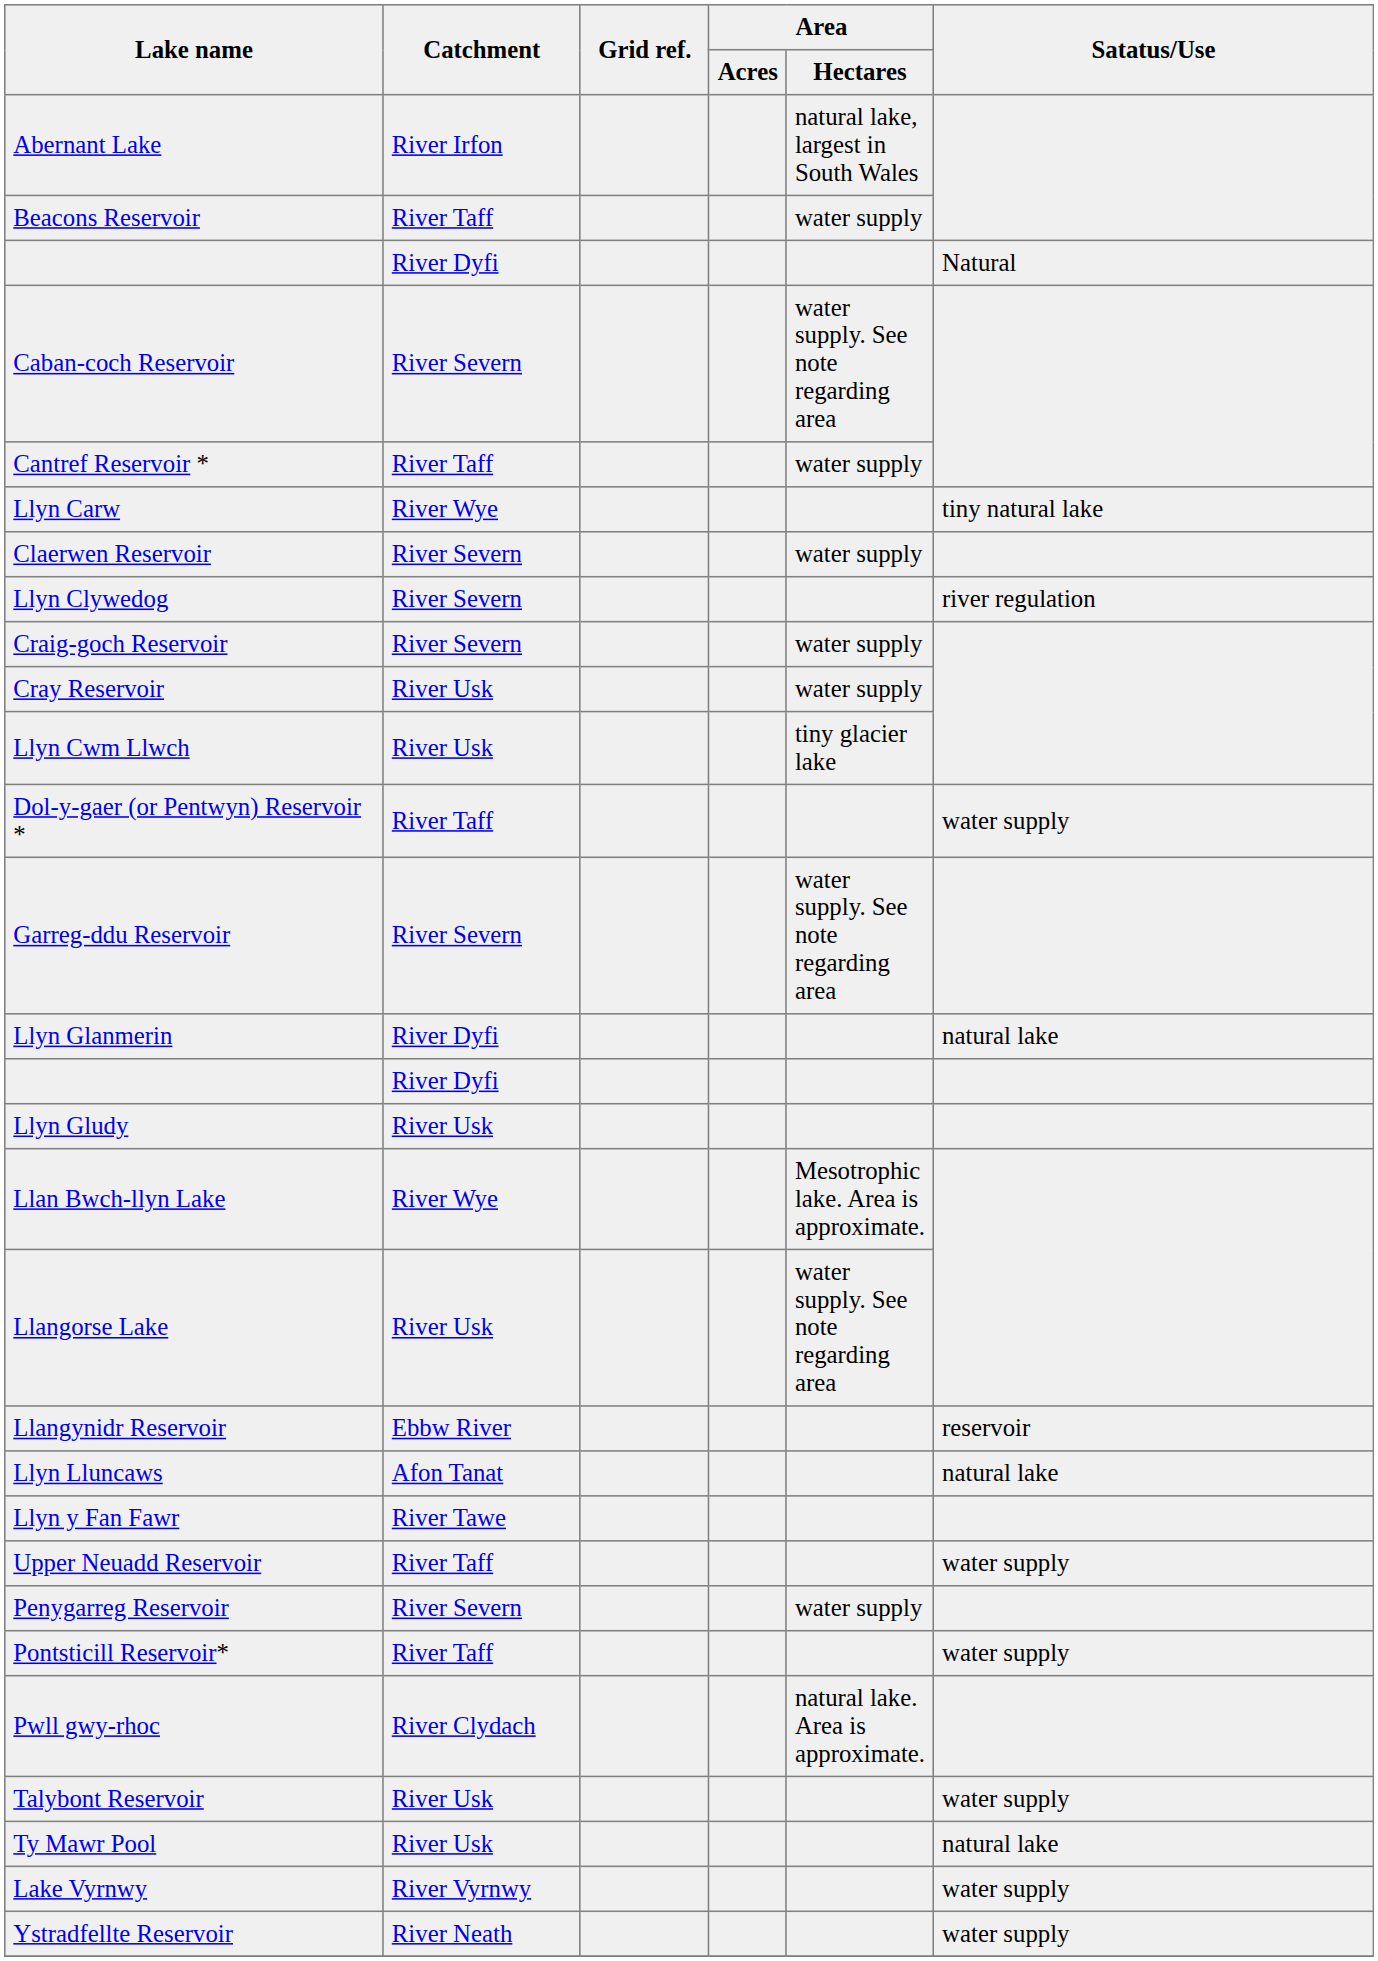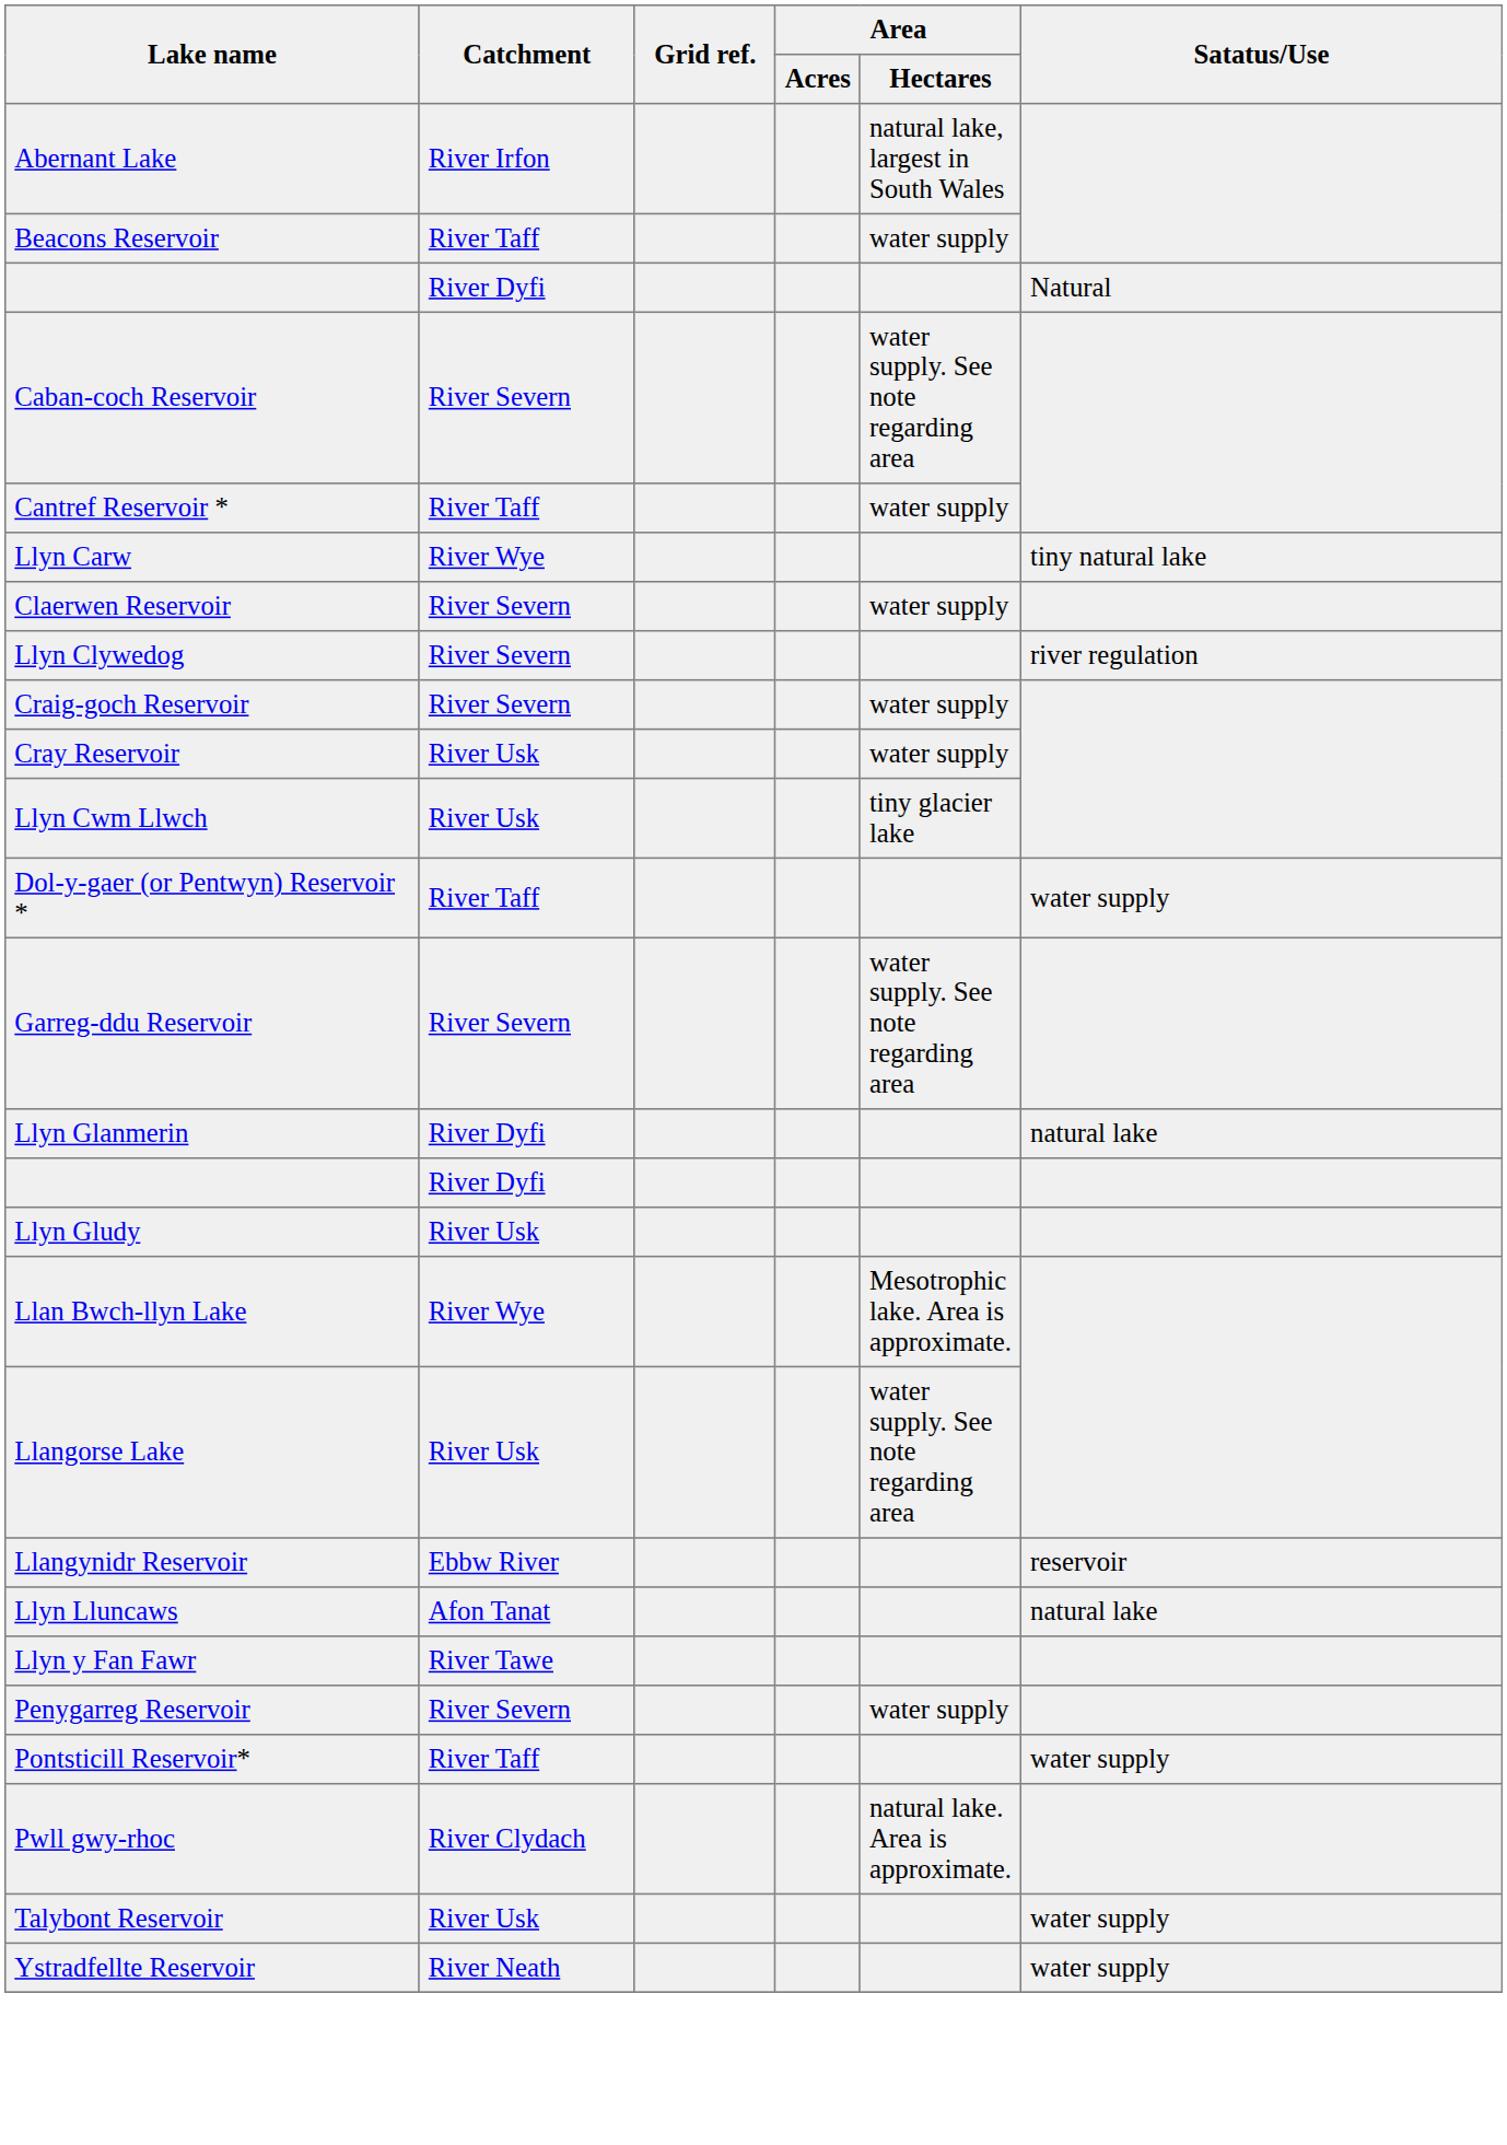- row: Upper Neuadd Reservoir | River Taff | water supply
- row: Ty Mawr Pool | River Usk | natural lake
- row: Lake Vyrnwy | River Vyrnwy | water supply
